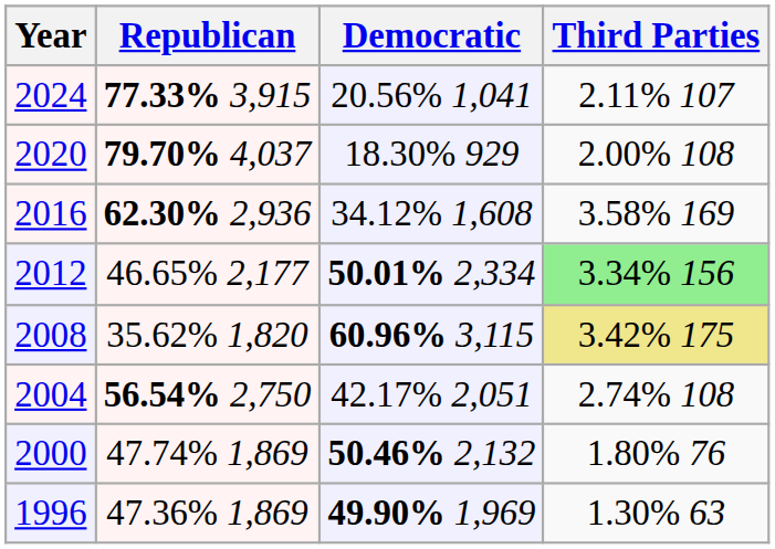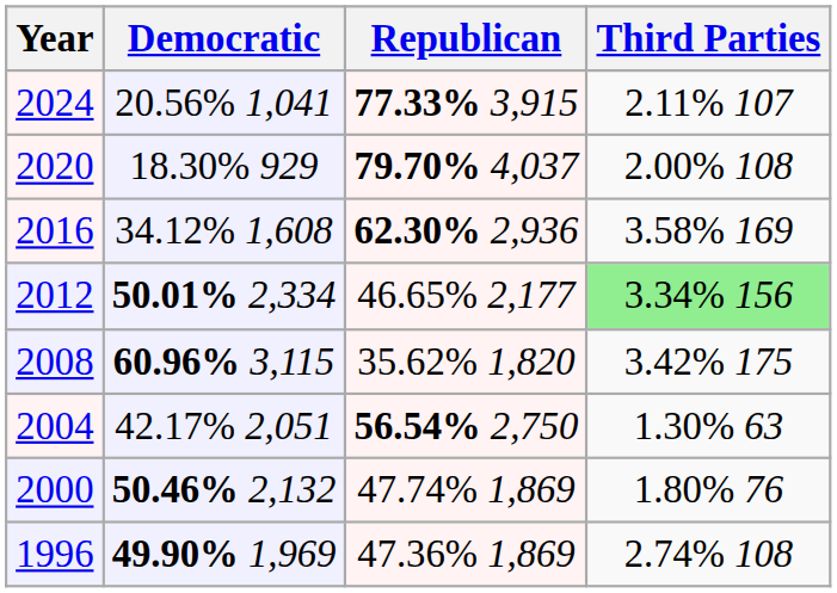columns swapped: Republican <-> Democratic
2008 | Third Parties: khaki background -> no background
2004 | Third Parties: 2.74% 108 -> 1.30% 63
1996 | Third Parties: 1.30% 63 -> 2.74% 108
